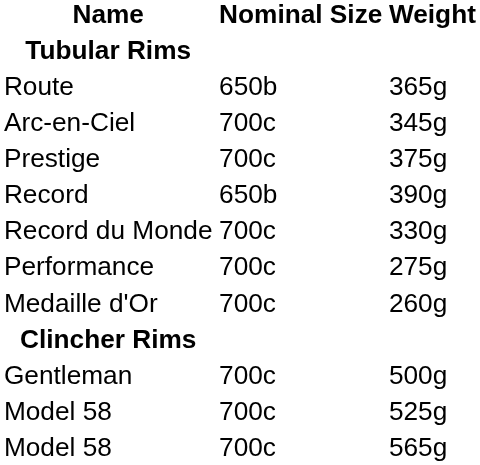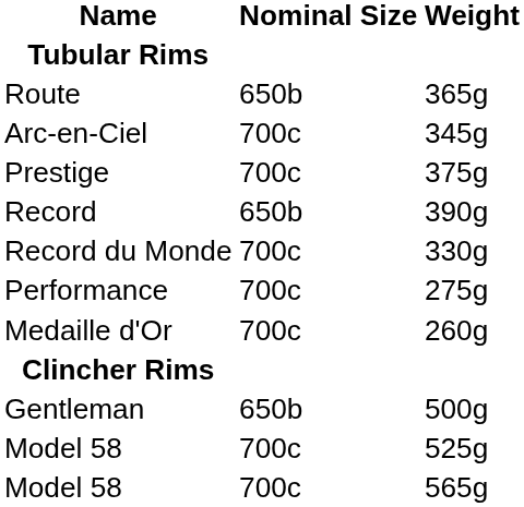Gentleman | Nominal Size: 700c -> 650b
